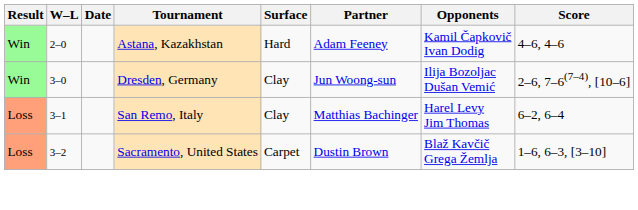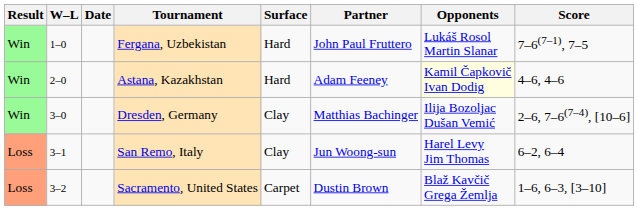+ row: Win | 1–0 | Fergana, Uzbekistan | Hard | John Paul Fruttero | Lukáš Rosol Martin Slanar | 7–6(7–1), 7–5
Astana, Kazakhstan | Opponents: no background -> lightyellow background
Dresden, Germany | Partner: Jun Woong-sun -> Matthias Bachinger
San Remo, Italy | Partner: Matthias Bachinger -> Jun Woong-sun
